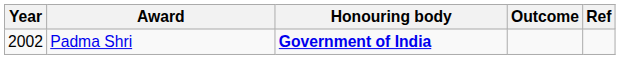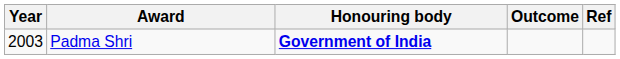Padma Shri | Year: 2002 -> 2003
